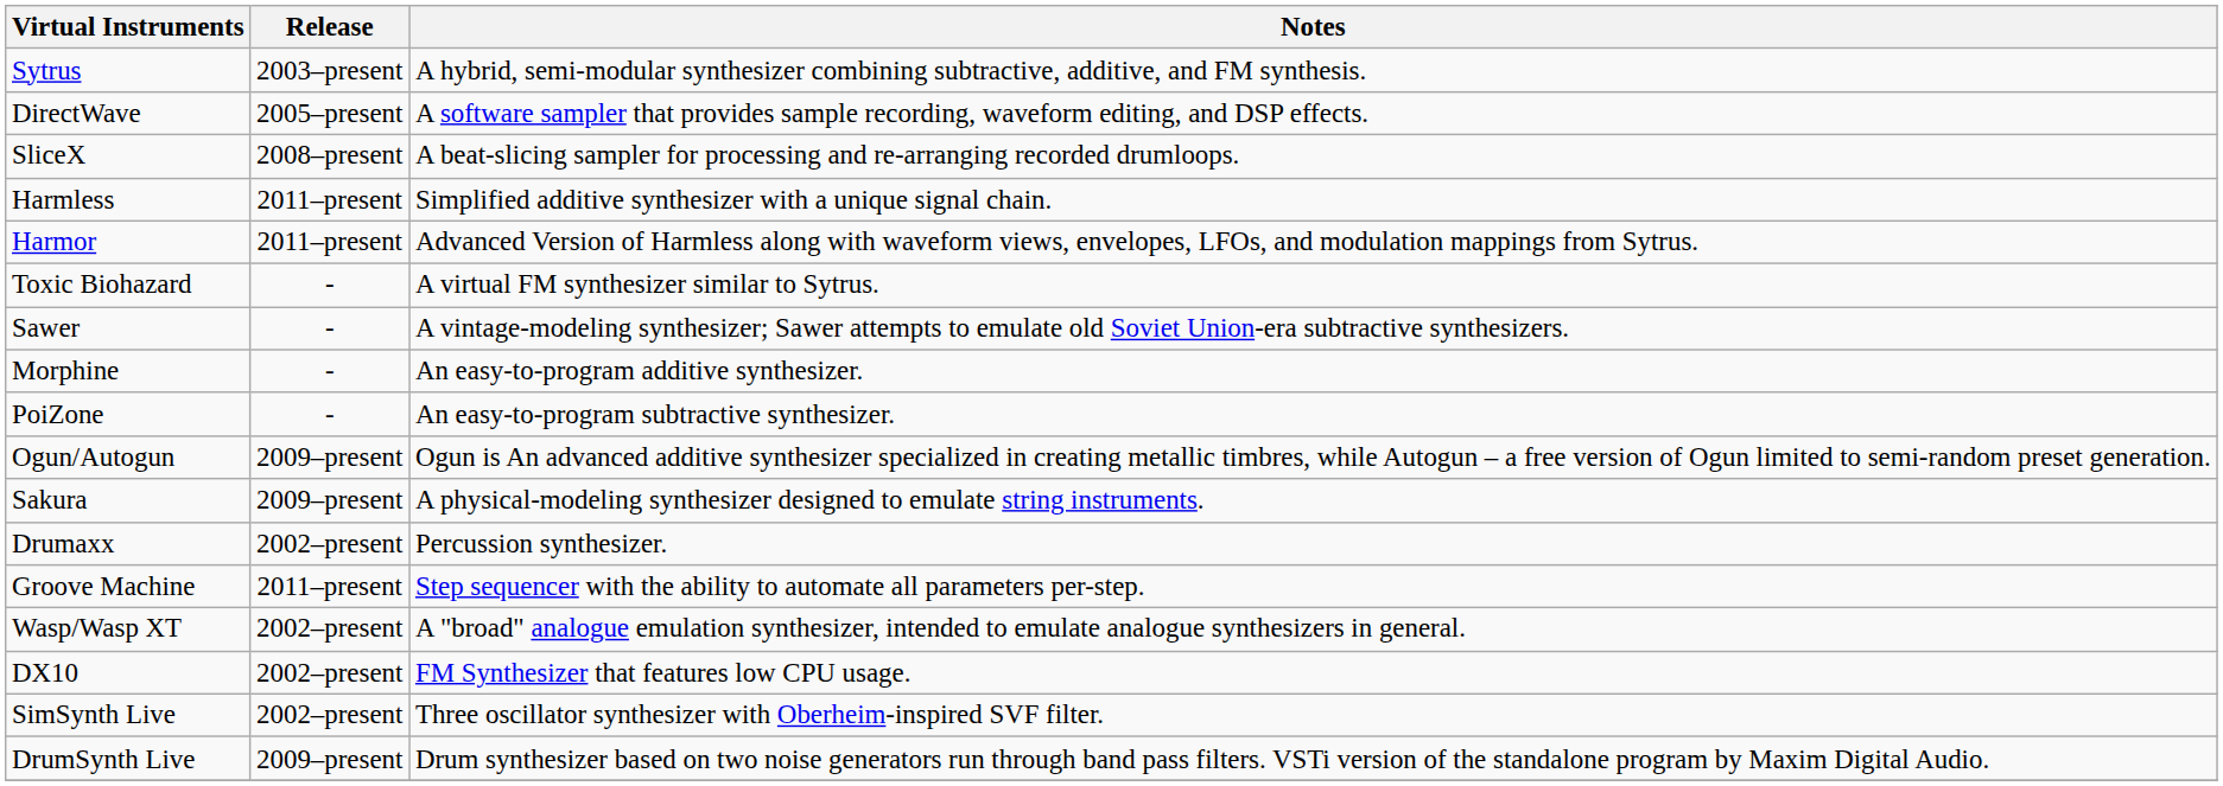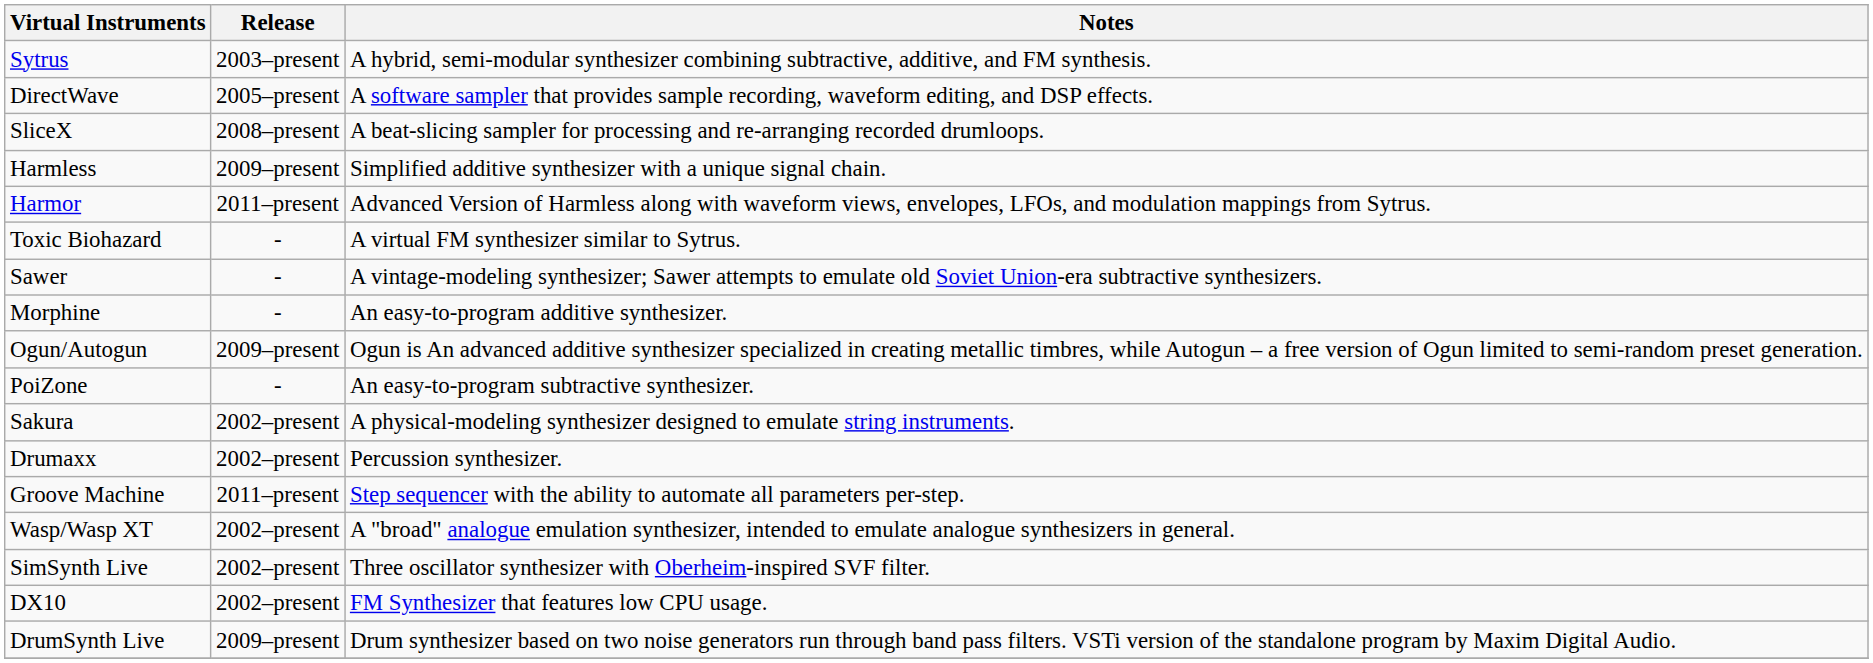Harmless | Release: 2011–present -> 2009–present
rows swapped: PoiZone <-> Ogun/Autogun
Sakura | Release: 2009–present -> 2002–present
rows swapped: SimSynth Live <-> DX10
